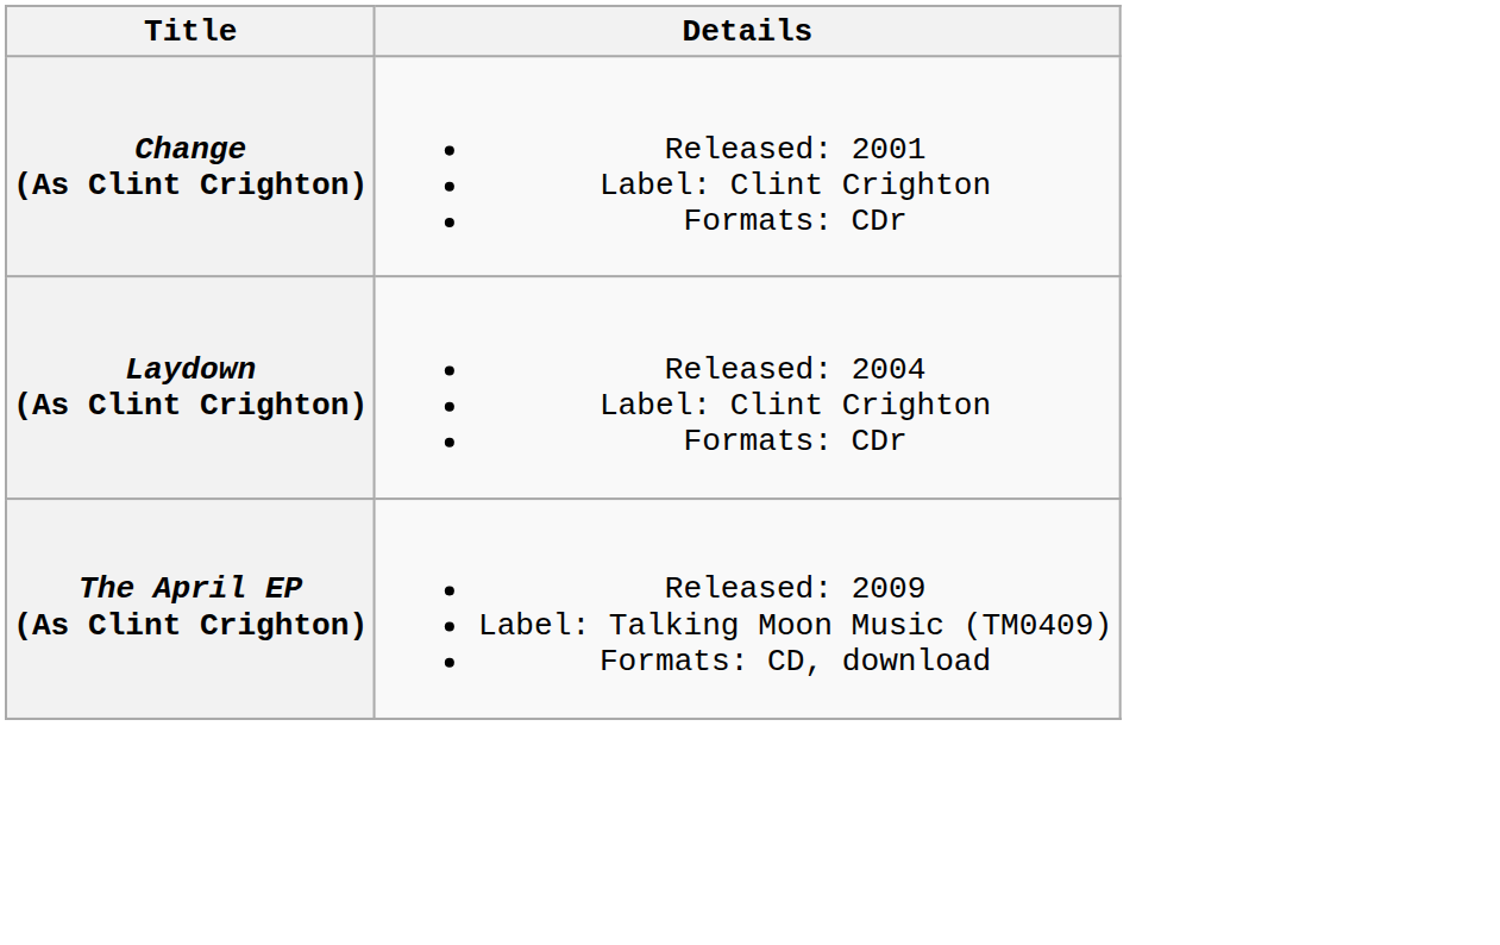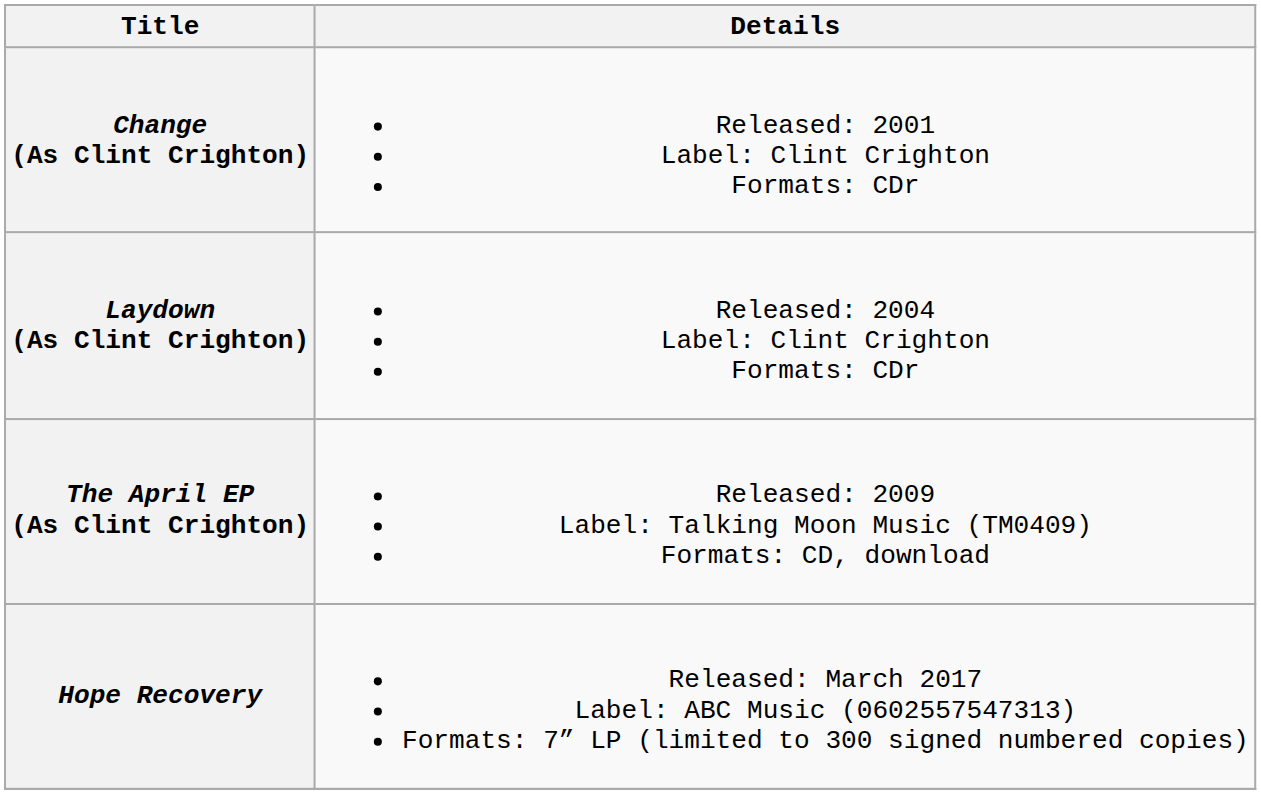+ row: Hope Recovery | Released: March 2017 Label: ABC Music (0602557547313) Formats: 7” LP (limited to 300 signed numbered copies)
